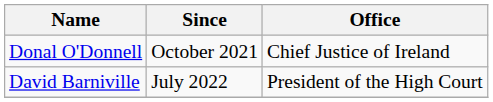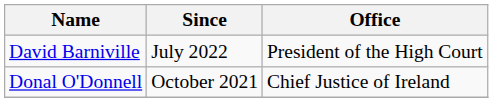rows swapped: Donal O'Donnell <-> David Barniville
